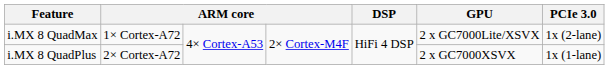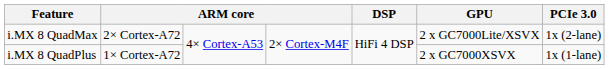i.MX 8 QuadMax | column 2: 1× Cortex-A72 -> 2× Cortex-A72
i.MX 8 QuadPlus | column 2: 2× Cortex-A72 -> 1× Cortex-A72
